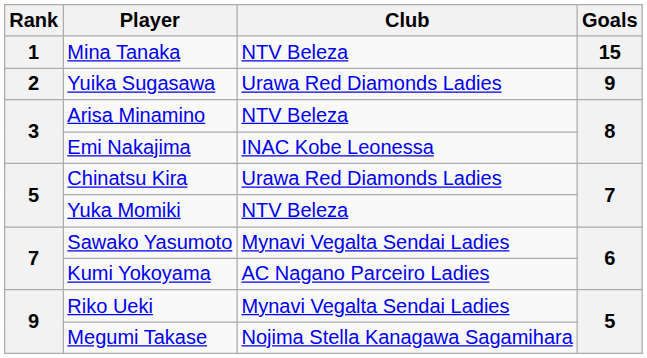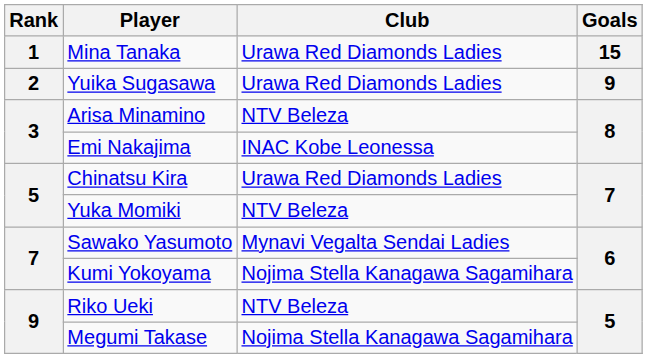Mina Tanaka | Club: NTV Beleza -> Urawa Red Diamonds Ladies
Kumi Yokoyama | Club: AC Nagano Parceiro Ladies -> Nojima Stella Kanagawa Sagamihara
Riko Ueki | Club: Mynavi Vegalta Sendai Ladies -> NTV Beleza
